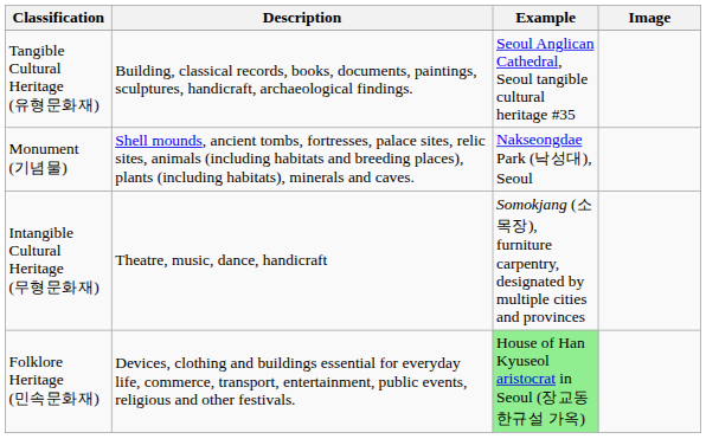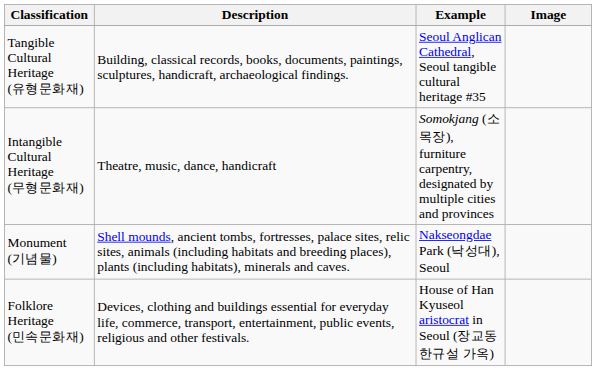rows swapped: Intangible Cultural Heritage (무형문화재) <-> Monument (기념물)
Folklore Heritage (민속문화재) | Example: lightgreen background -> no background
